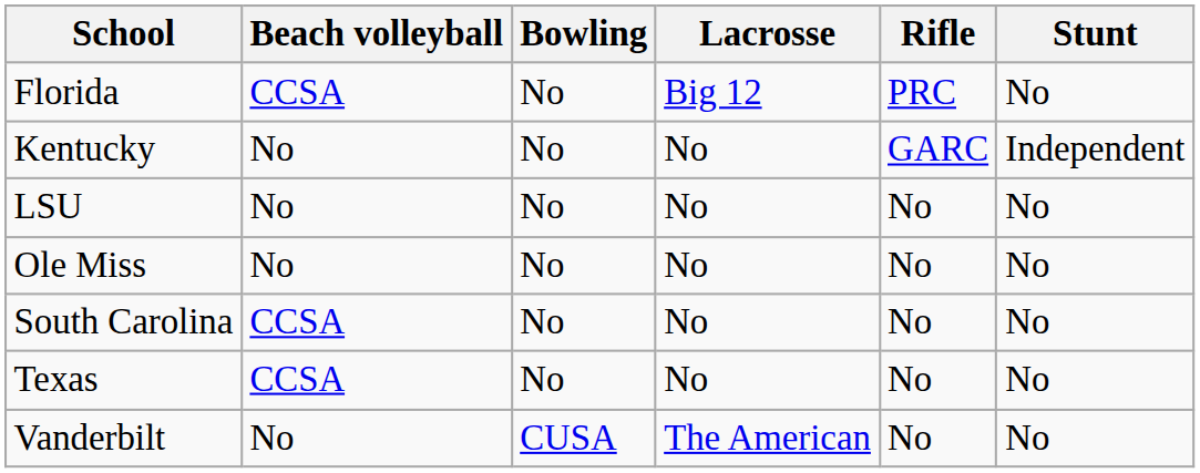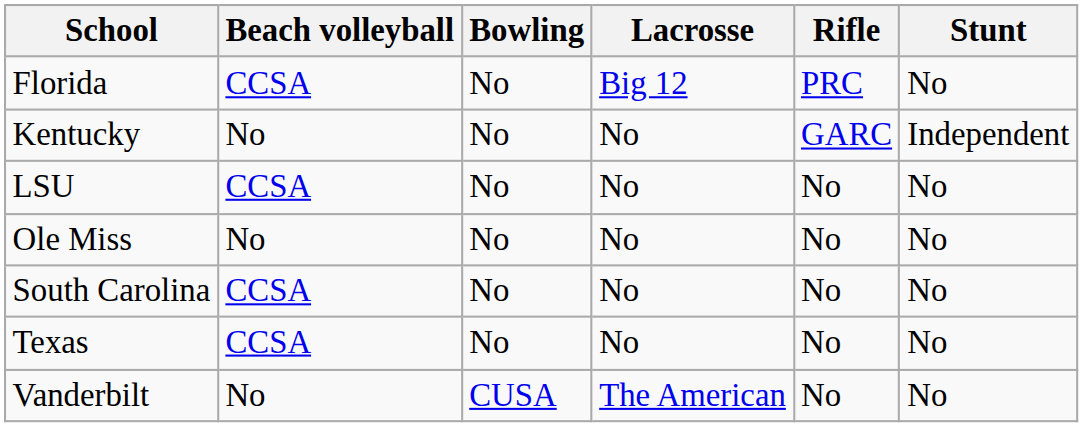LSU | Beach volleyball: No -> CCSA
